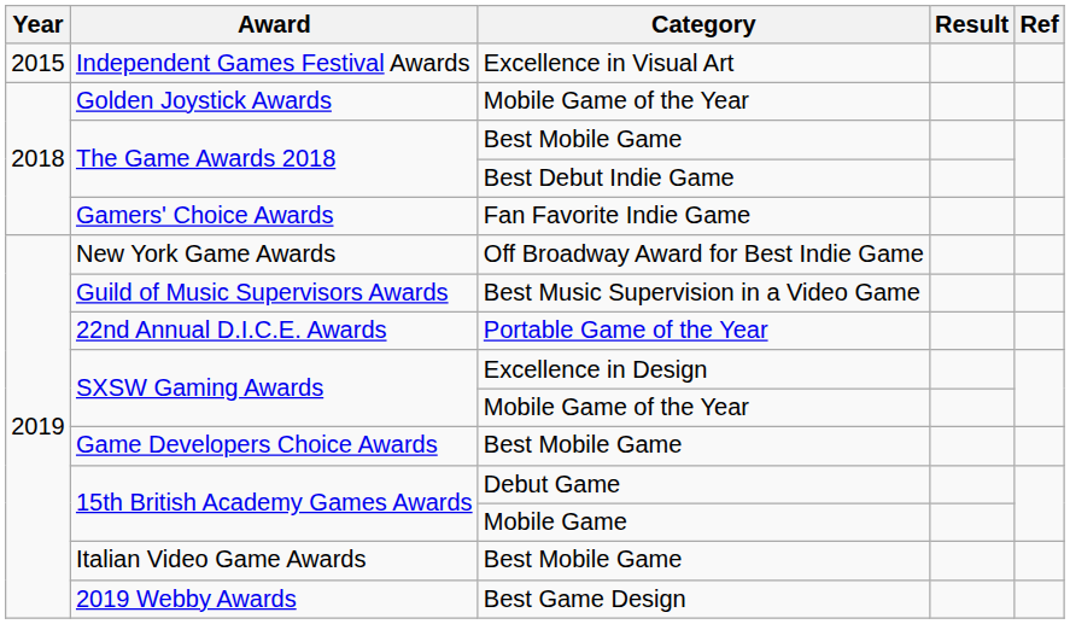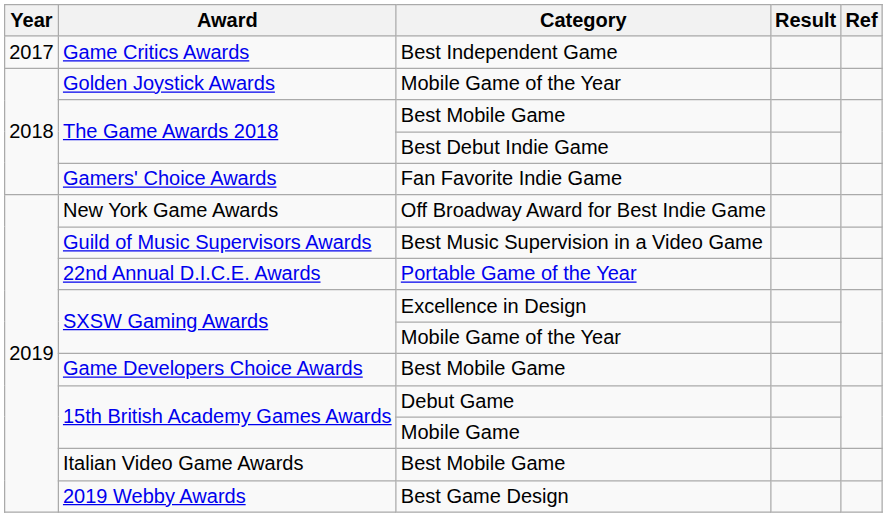- row: 2015 | Independent Games Festival Awards | Excellence in Visual Art
+ row: 2017 | Game Critics Awards | Best Independent Game
